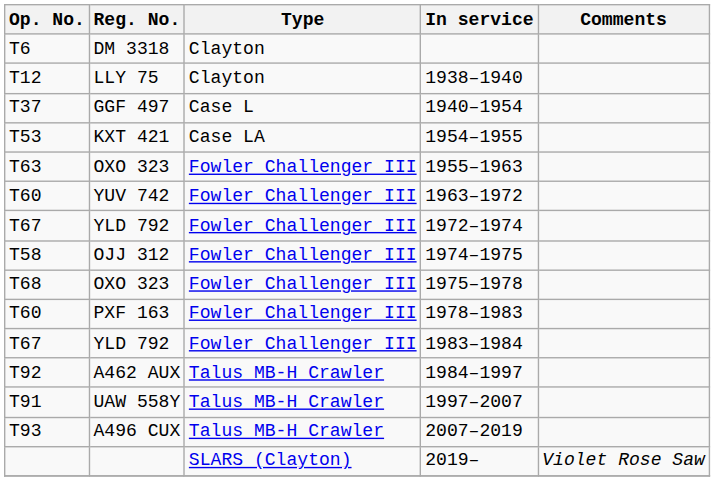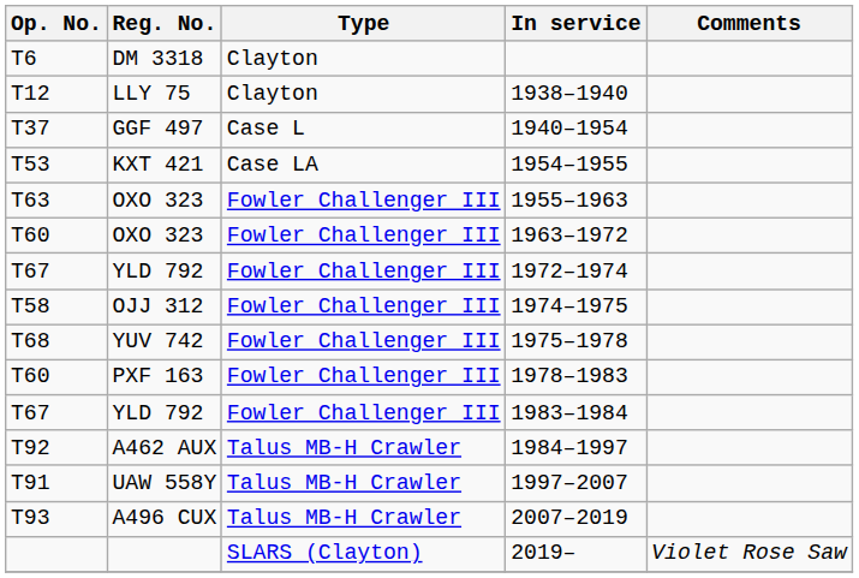1963–1972 | Reg. No.: YUV 742 -> OXO 323
1975–1978 | Reg. No.: OXO 323 -> YUV 742
